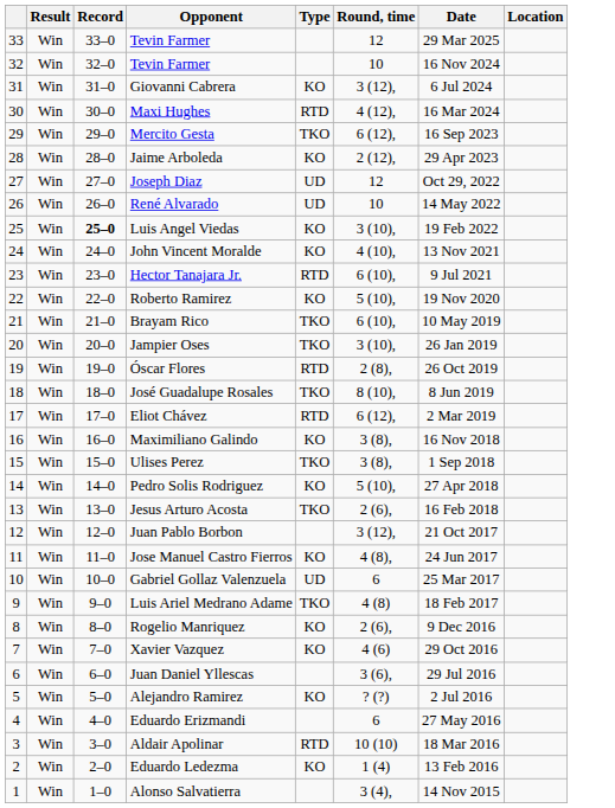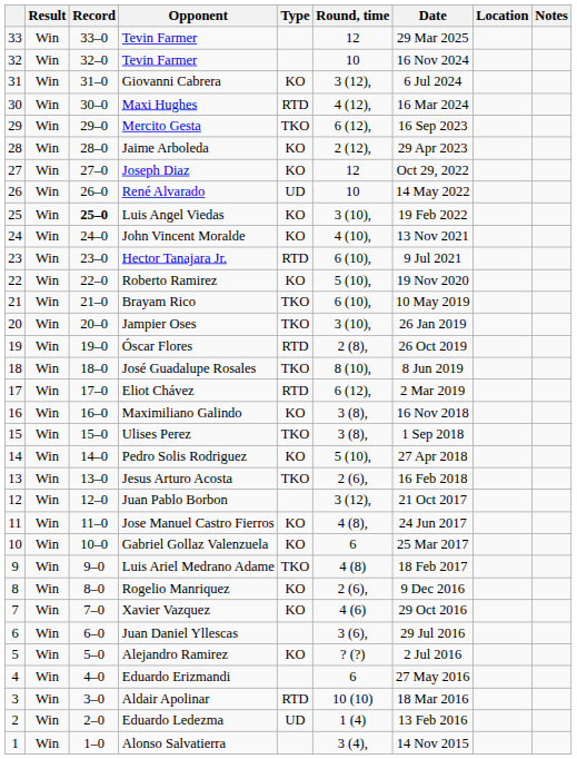+ column: Notes
Joseph Diaz | Type: UD -> KO
Gabriel Gollaz Valenzuela | Type: UD -> KO
Eduardo Ledezma | Type: KO -> UD
